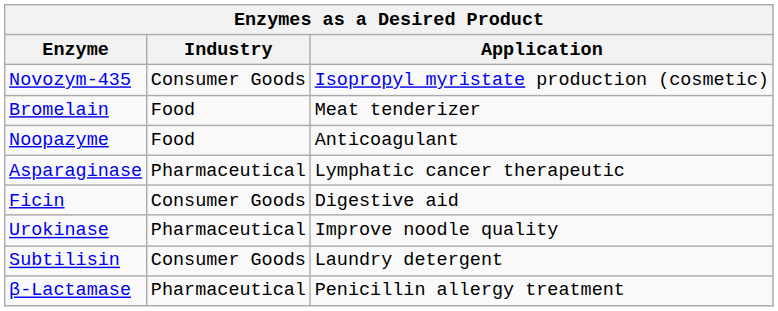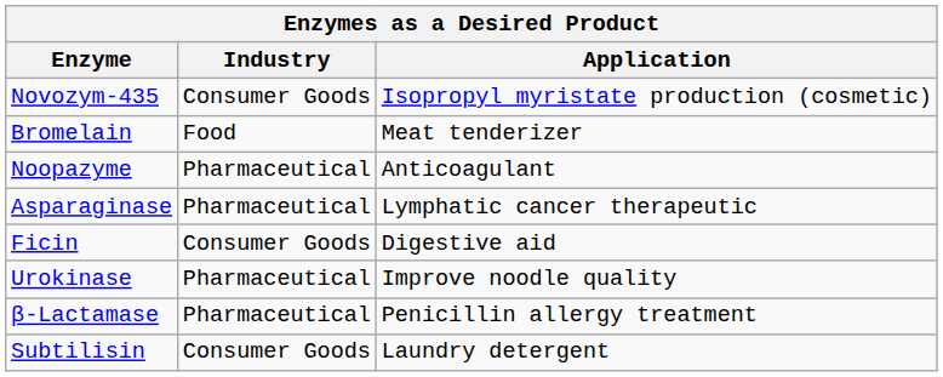Noopazyme | Industry: Food -> Pharmaceutical
rows swapped: β-Lactamase <-> Subtilisin
